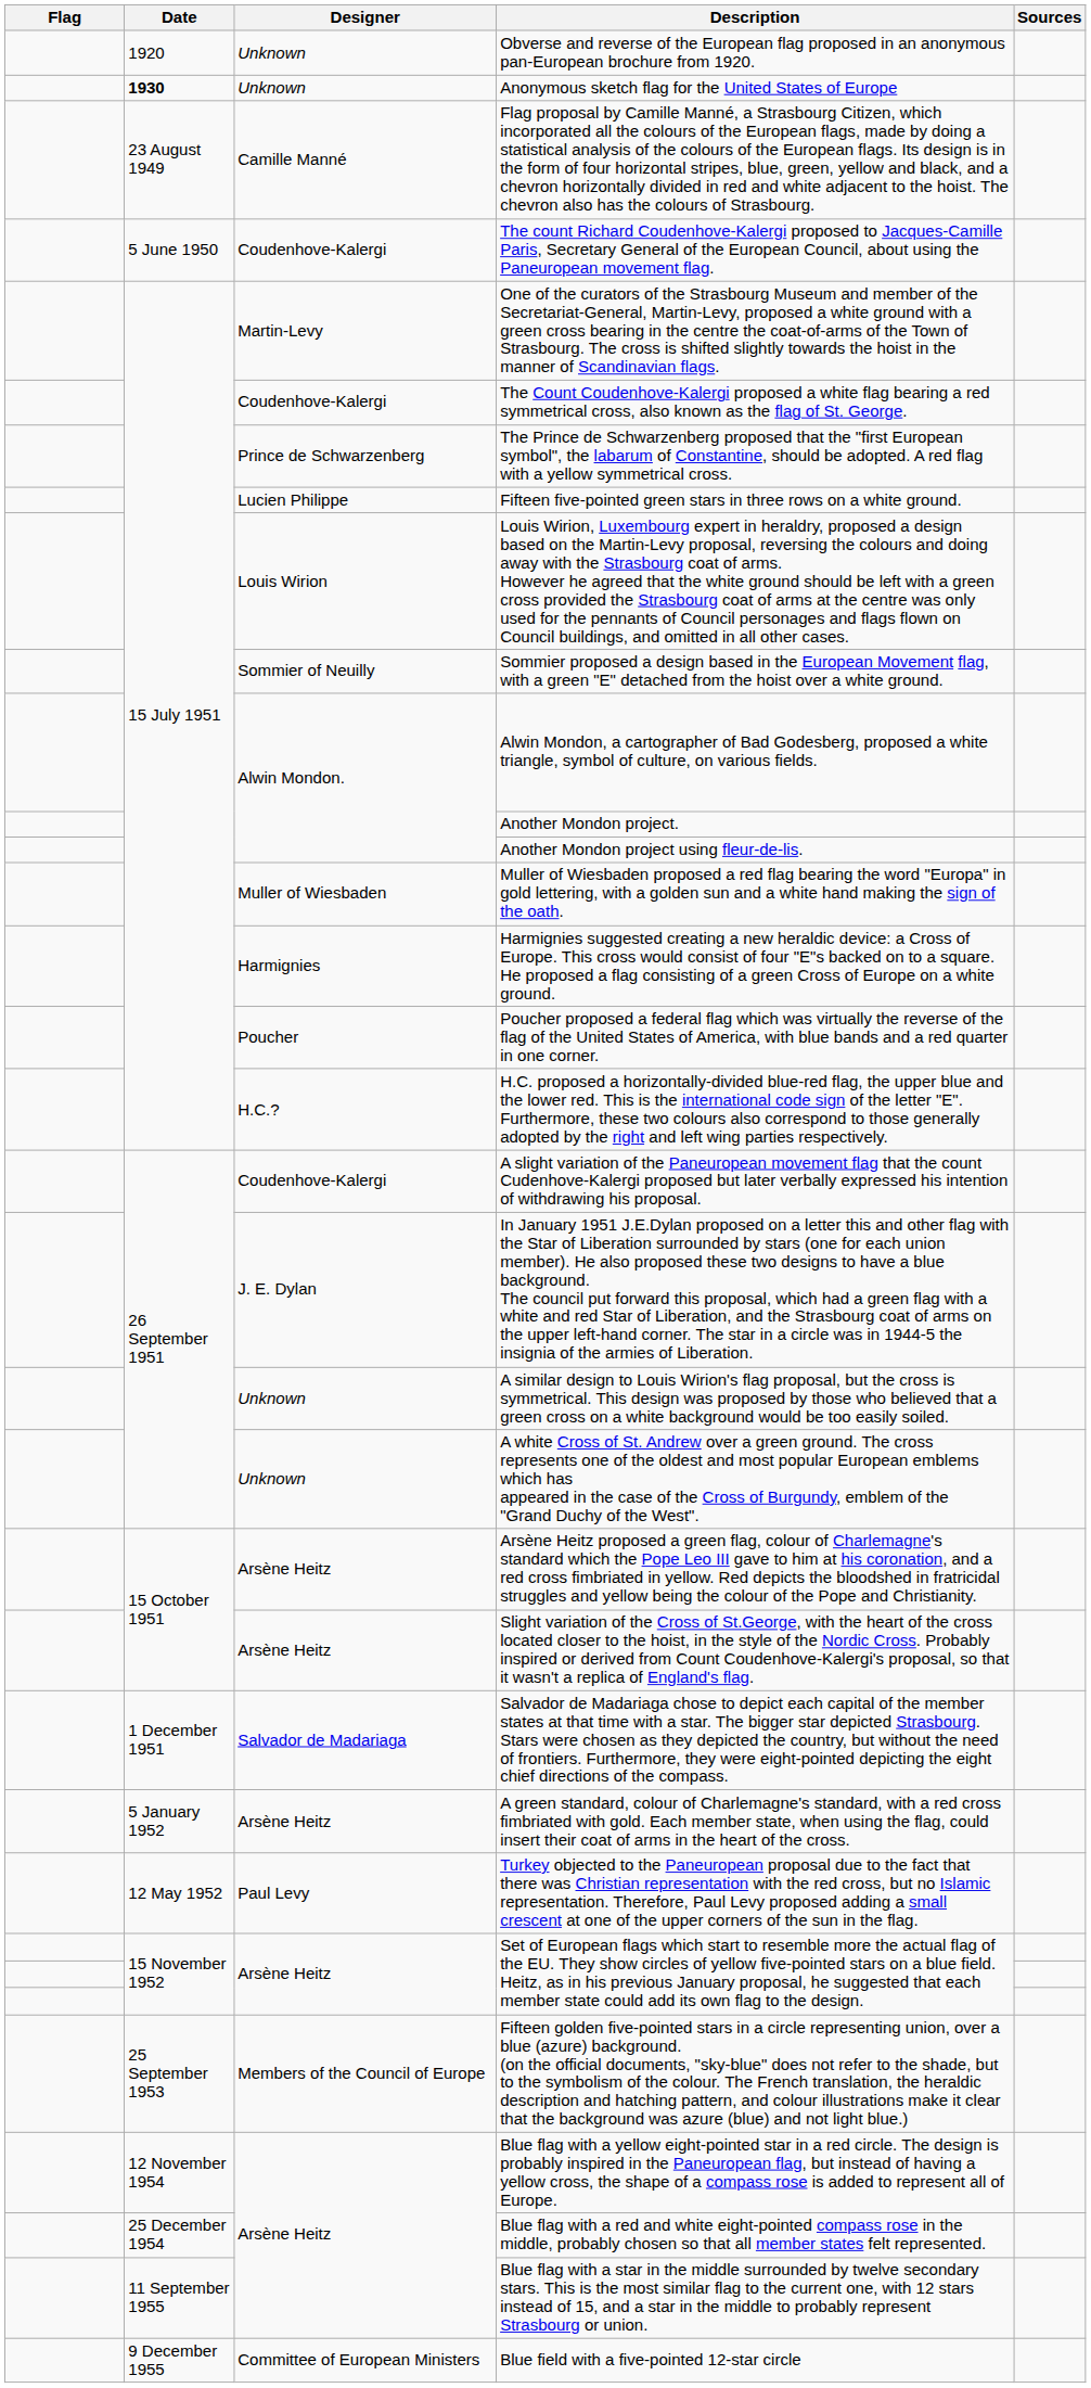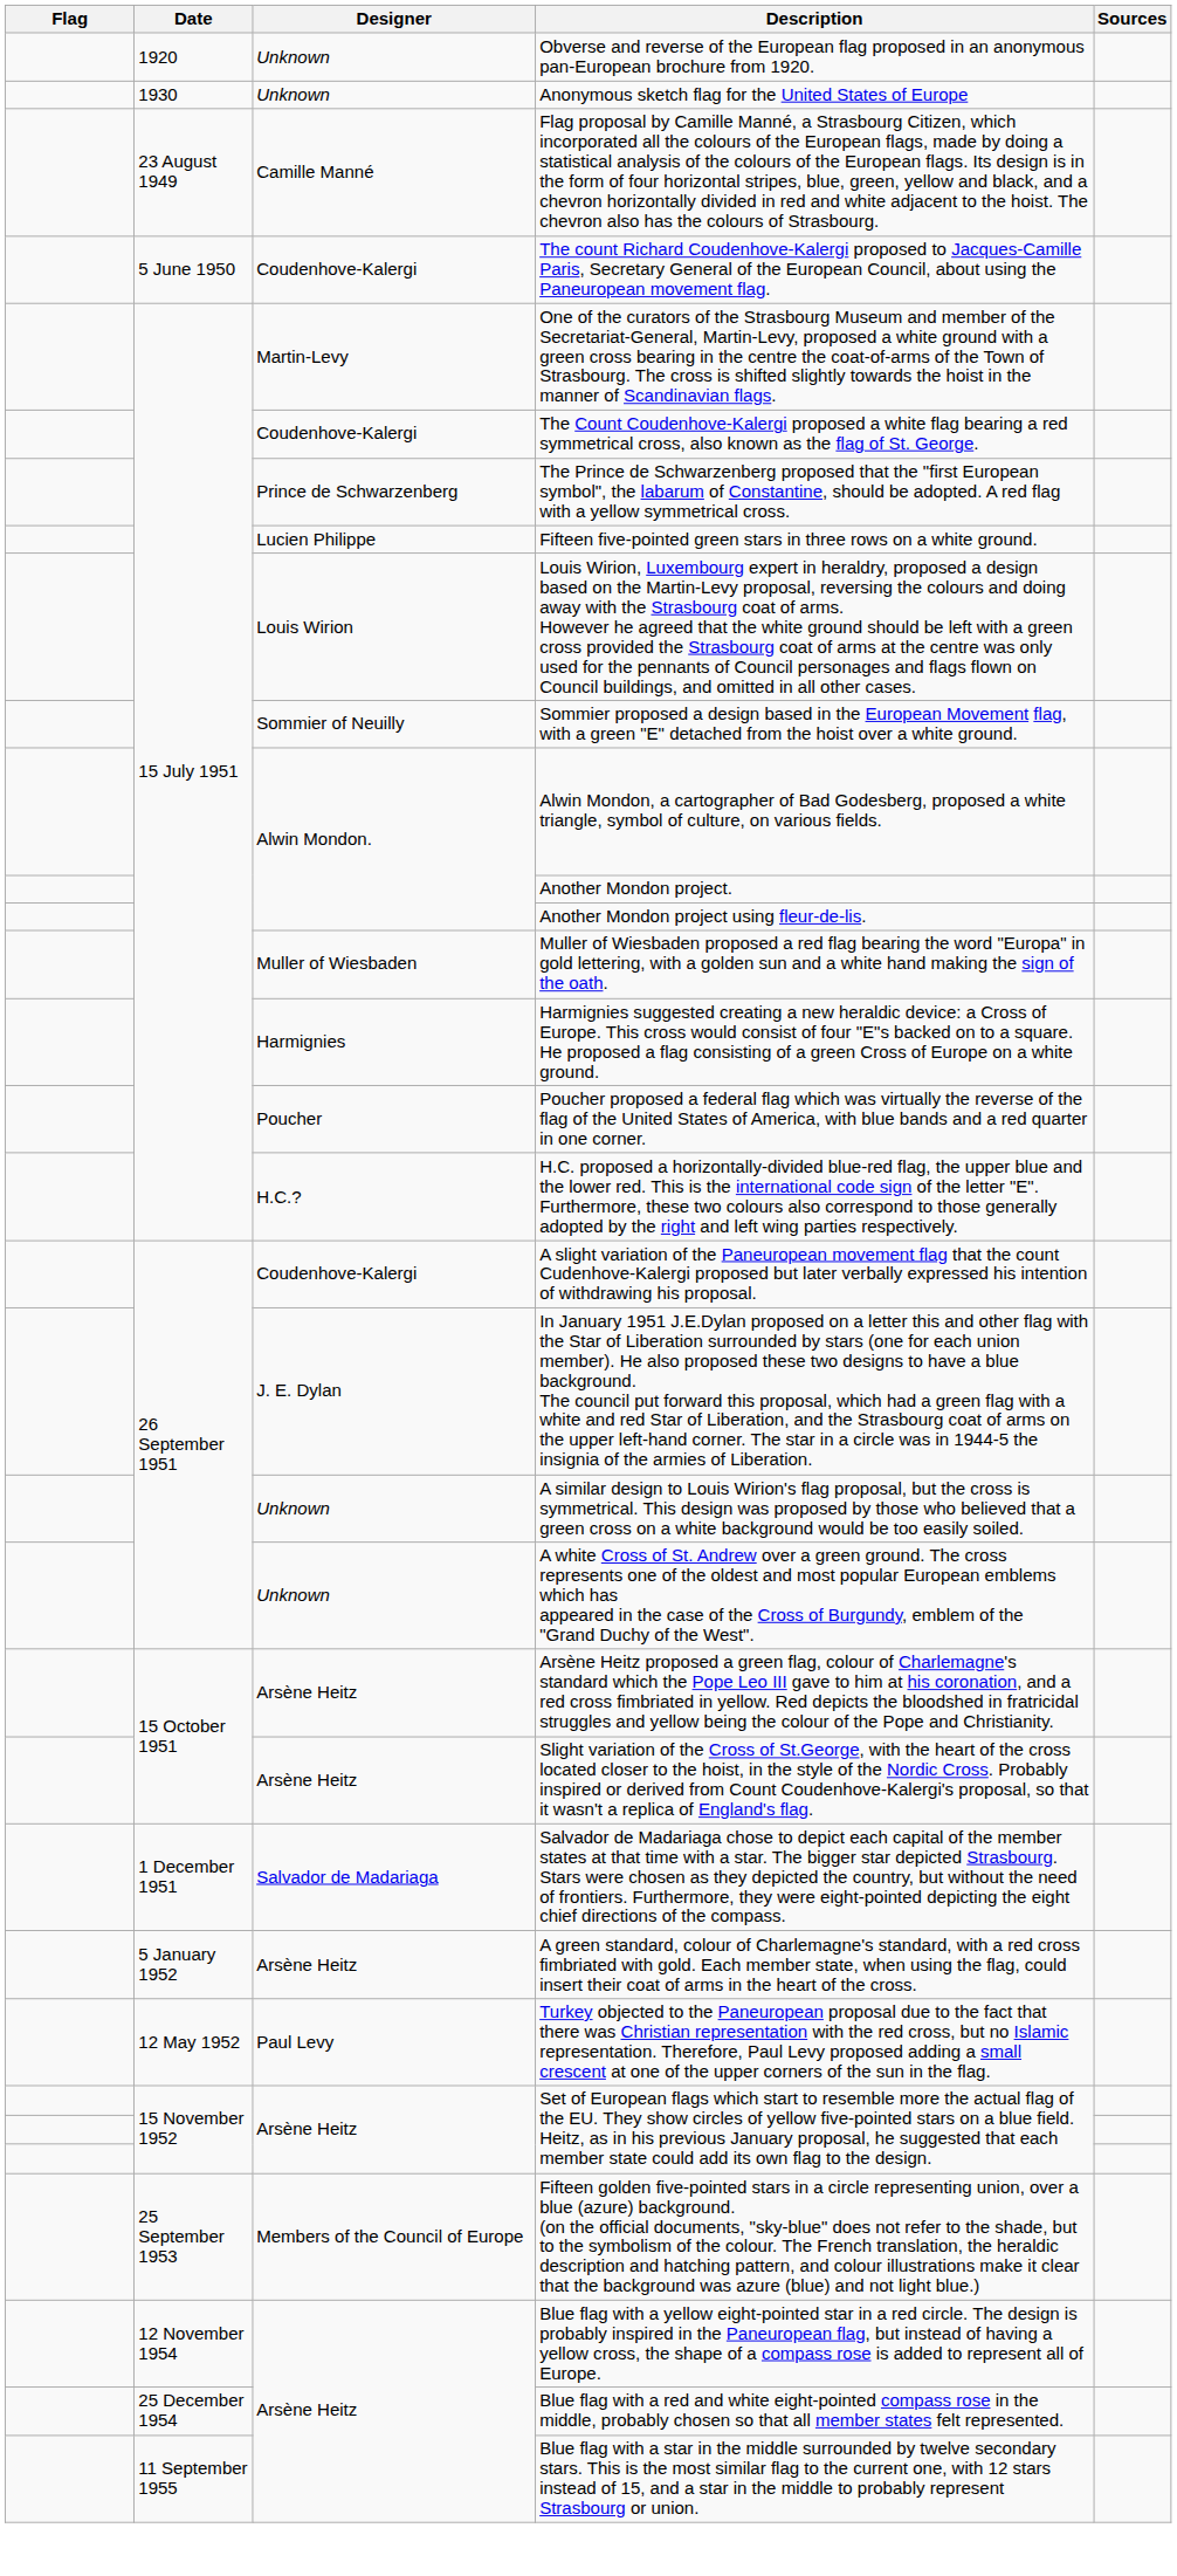Anonymous sketch flag for the United States of Europe | Date: bold -> normal
- row: 9 December 1955 | Committee of European Ministers | Blue field with a five-pointed 12-star circle
